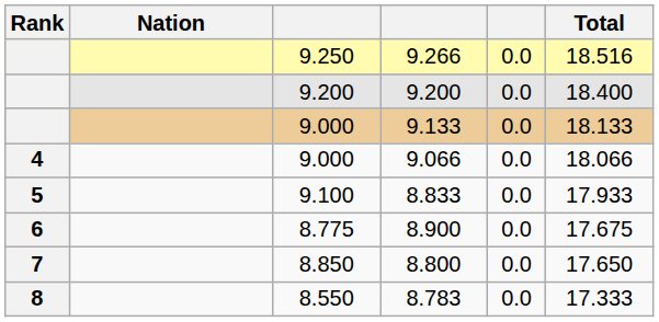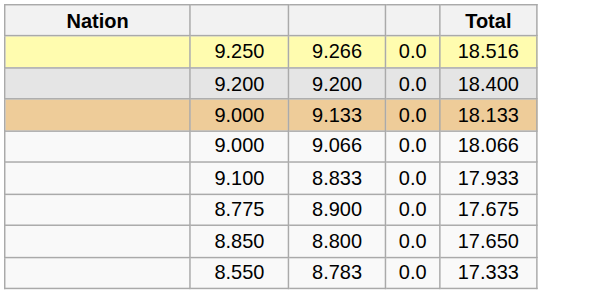- column: Rank | 4 | 5 | 6 | 7 | 8
